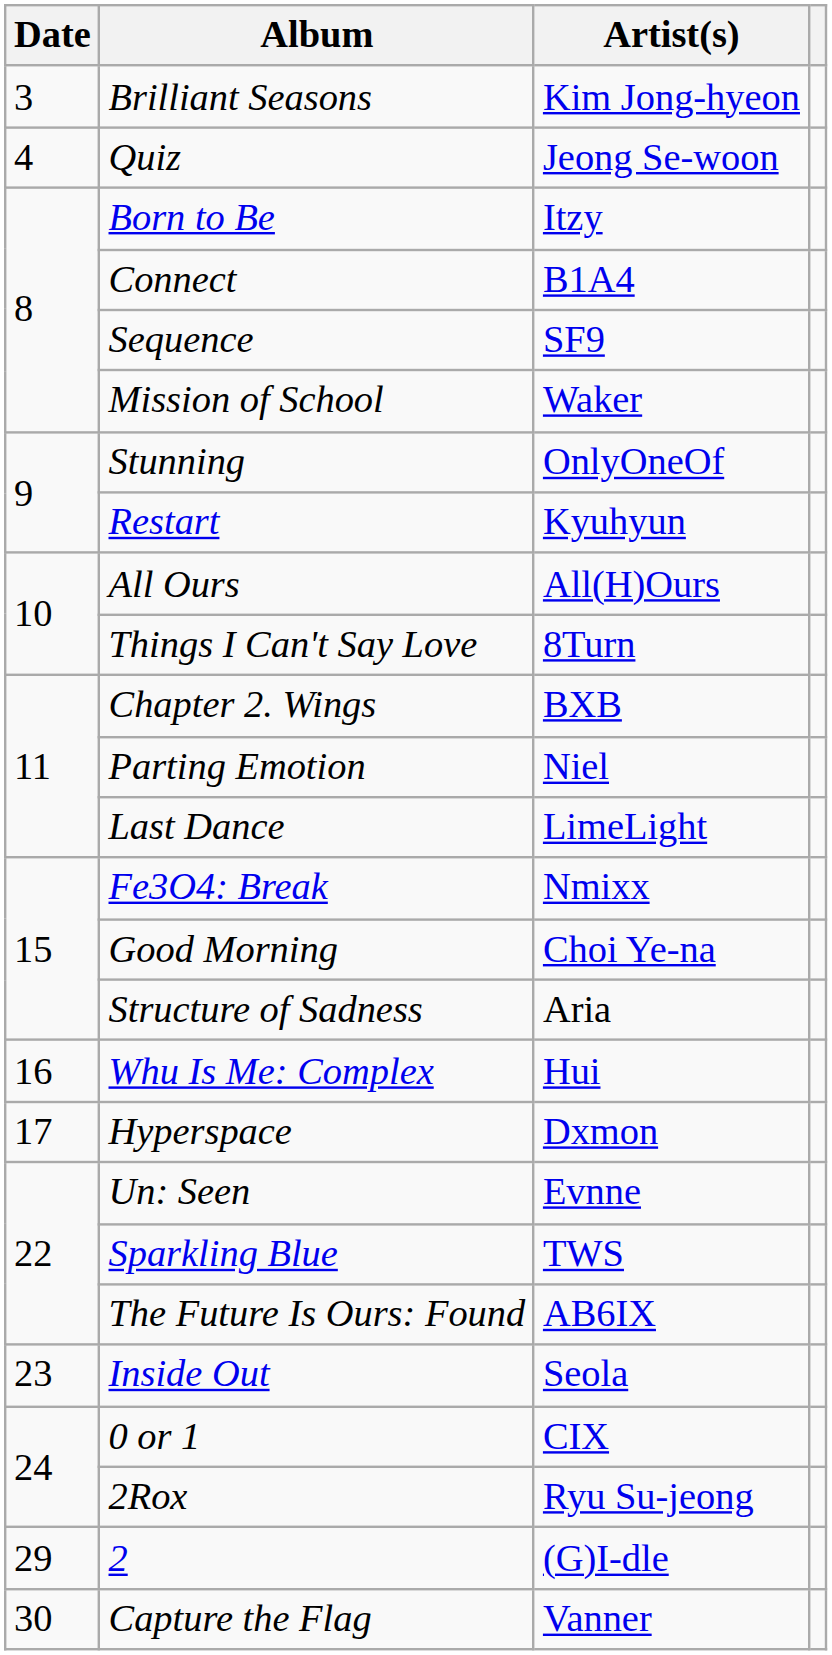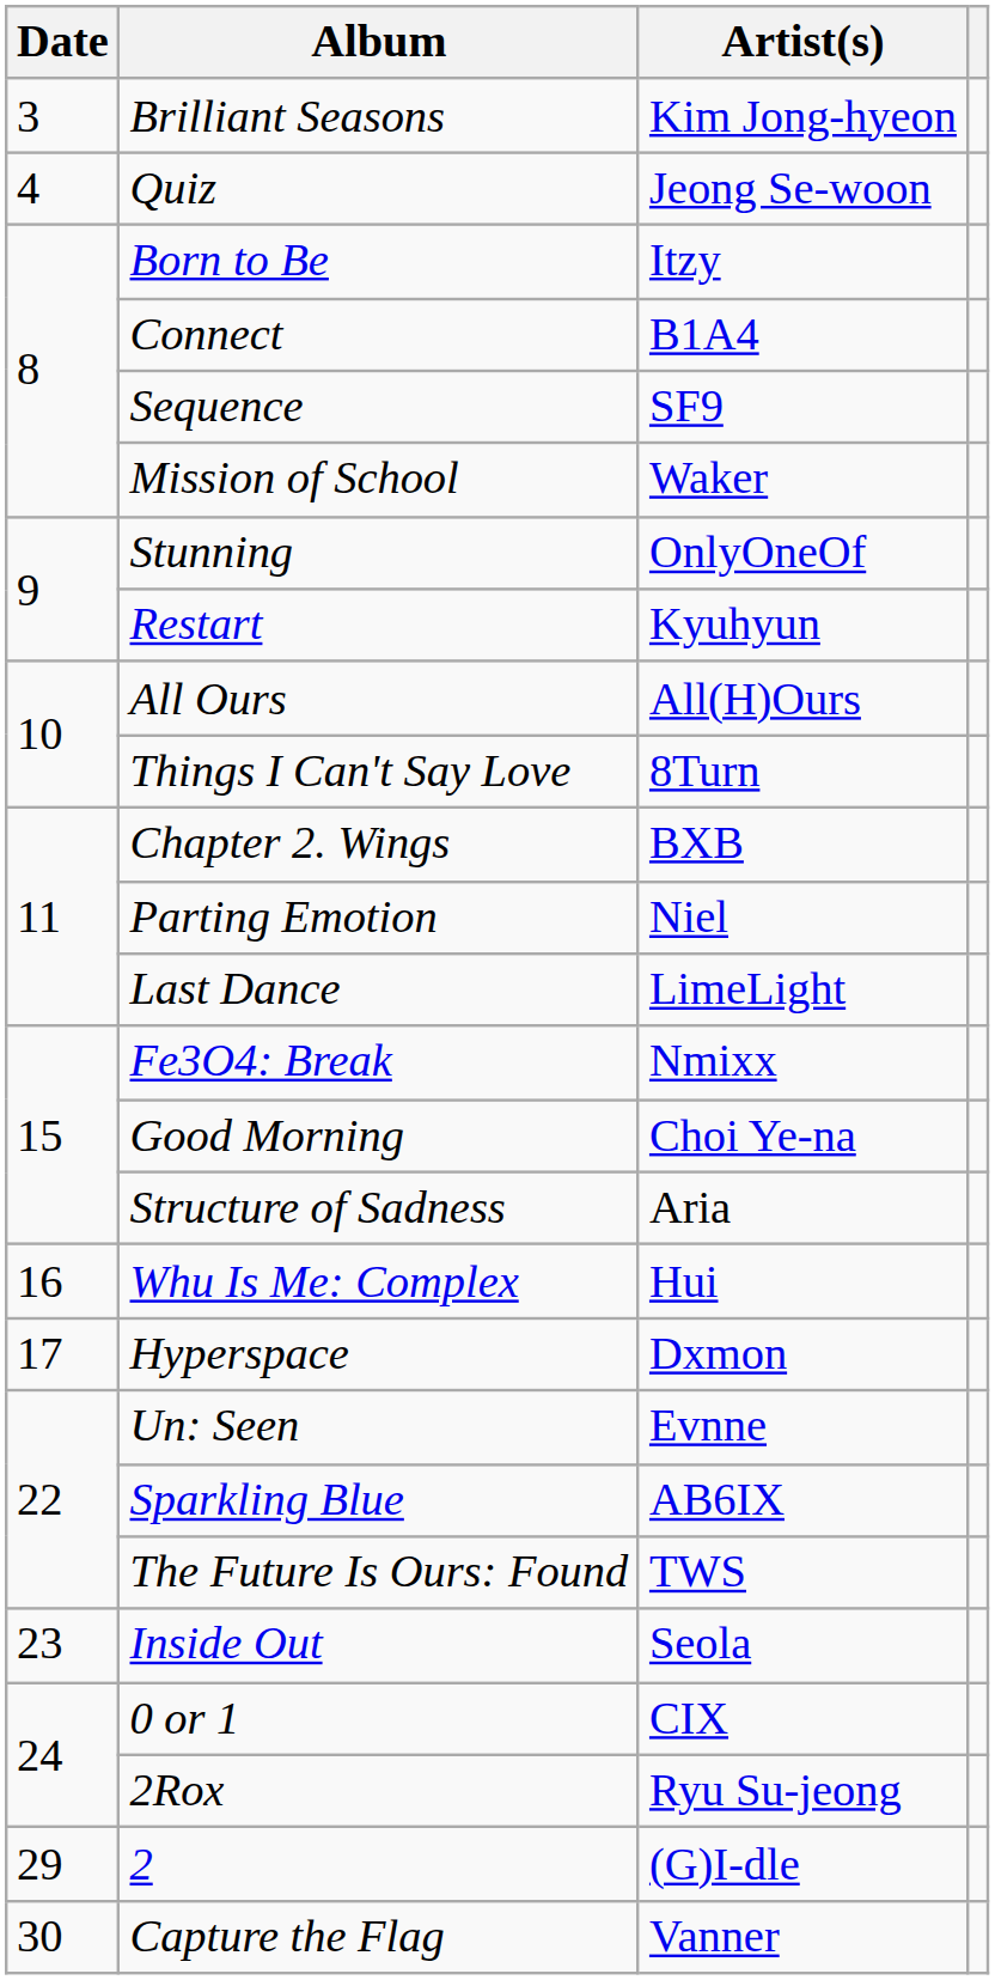Sparkling Blue | Artist(s): TWS -> AB6IX
The Future Is Ours: Found | Artist(s): AB6IX -> TWS
